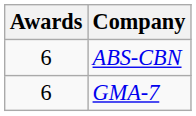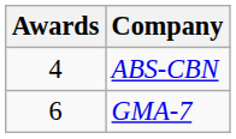ABS-CBN | Awards: 6 -> 4
